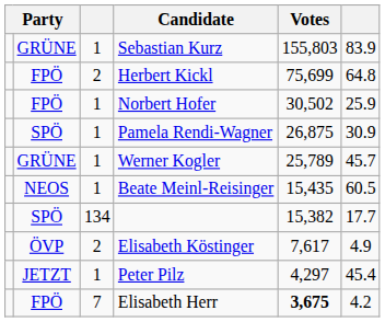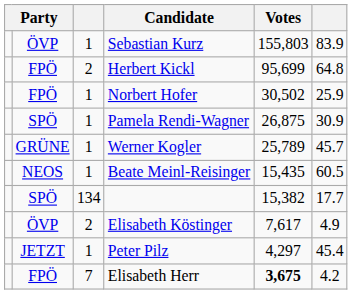Sebastian Kurz | column 2: GRÜNE -> ÖVP
Herbert Kickl | Votes: 75,699 -> 95,699
